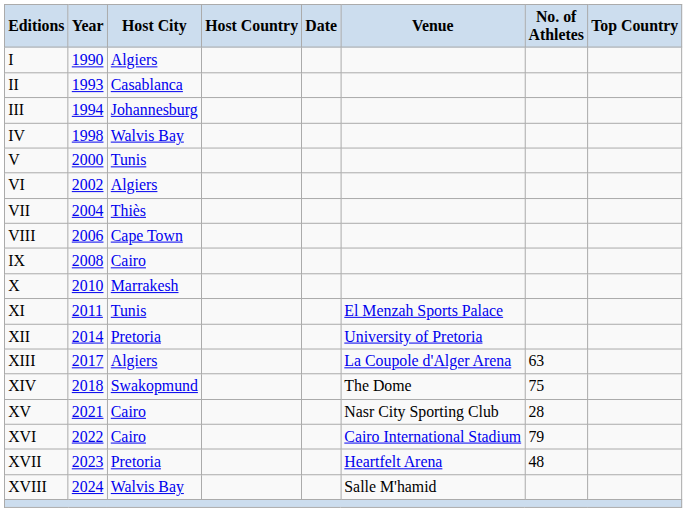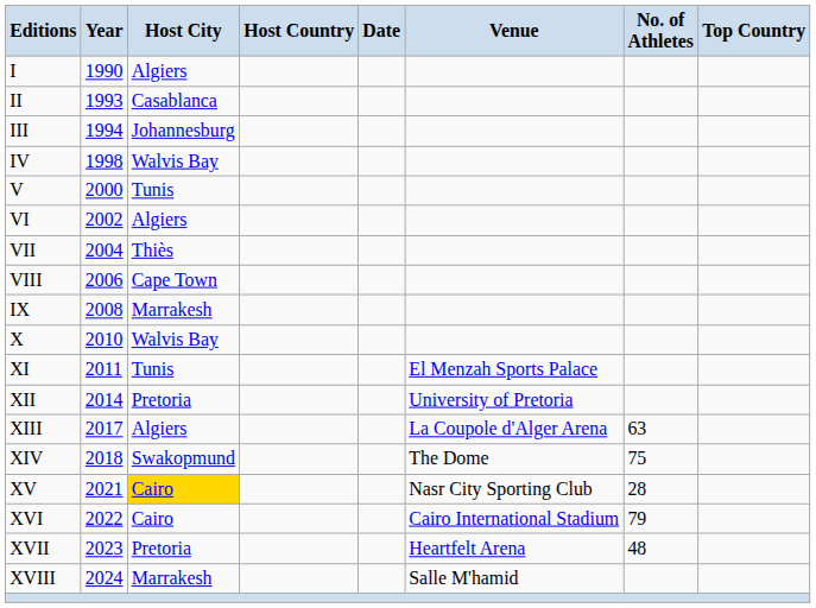IX | Host City: Cairo -> Marrakesh
X | Host City: Marrakesh -> Walvis Bay
XV | Host City: no background -> gold background
XVIII | Host City: Walvis Bay -> Marrakesh
